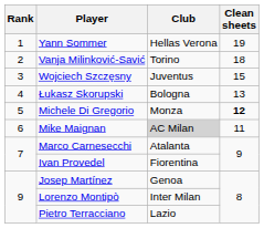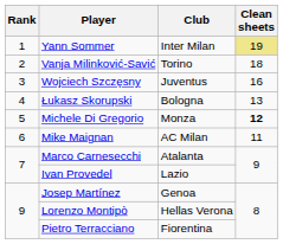Yann Sommer | Club: Hellas Verona -> Inter Milan
Yann Sommer | Clean sheets: no background -> khaki background
Wojciech Szczęsny | Clean sheets: 15 -> 16
Mike Maignan | Club: lightgrey background -> no background
Ivan Provedel | Club: Fiorentina -> Lazio
Lorenzo Montipò | Club: Inter Milan -> Hellas Verona
Pietro Terracciano | Club: Lazio -> Fiorentina
